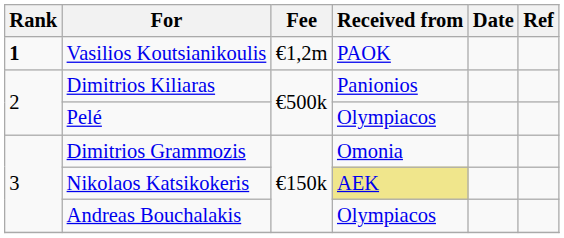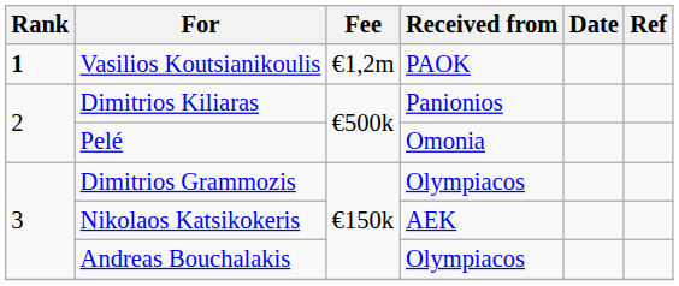Pelé | Received from: Olympiacos -> Omonia
Dimitrios Grammozis | Received from: Omonia -> Olympiacos
Nikolaos Katsikokeris | Received from: khaki background -> no background
